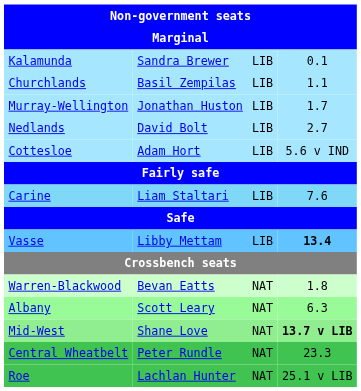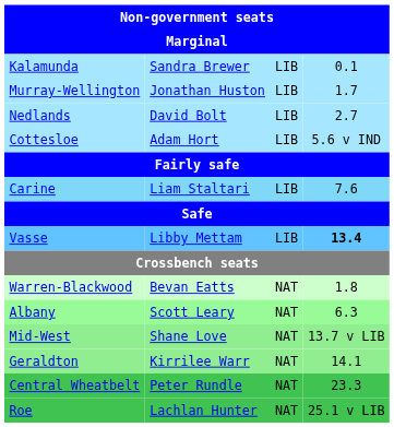- row: Churchlands | Basil Zempilas | LIB | 1.1
Mid-West | column 4: bold -> normal
+ row: Geraldton | Kirrilee Warr | NAT | 14.1
